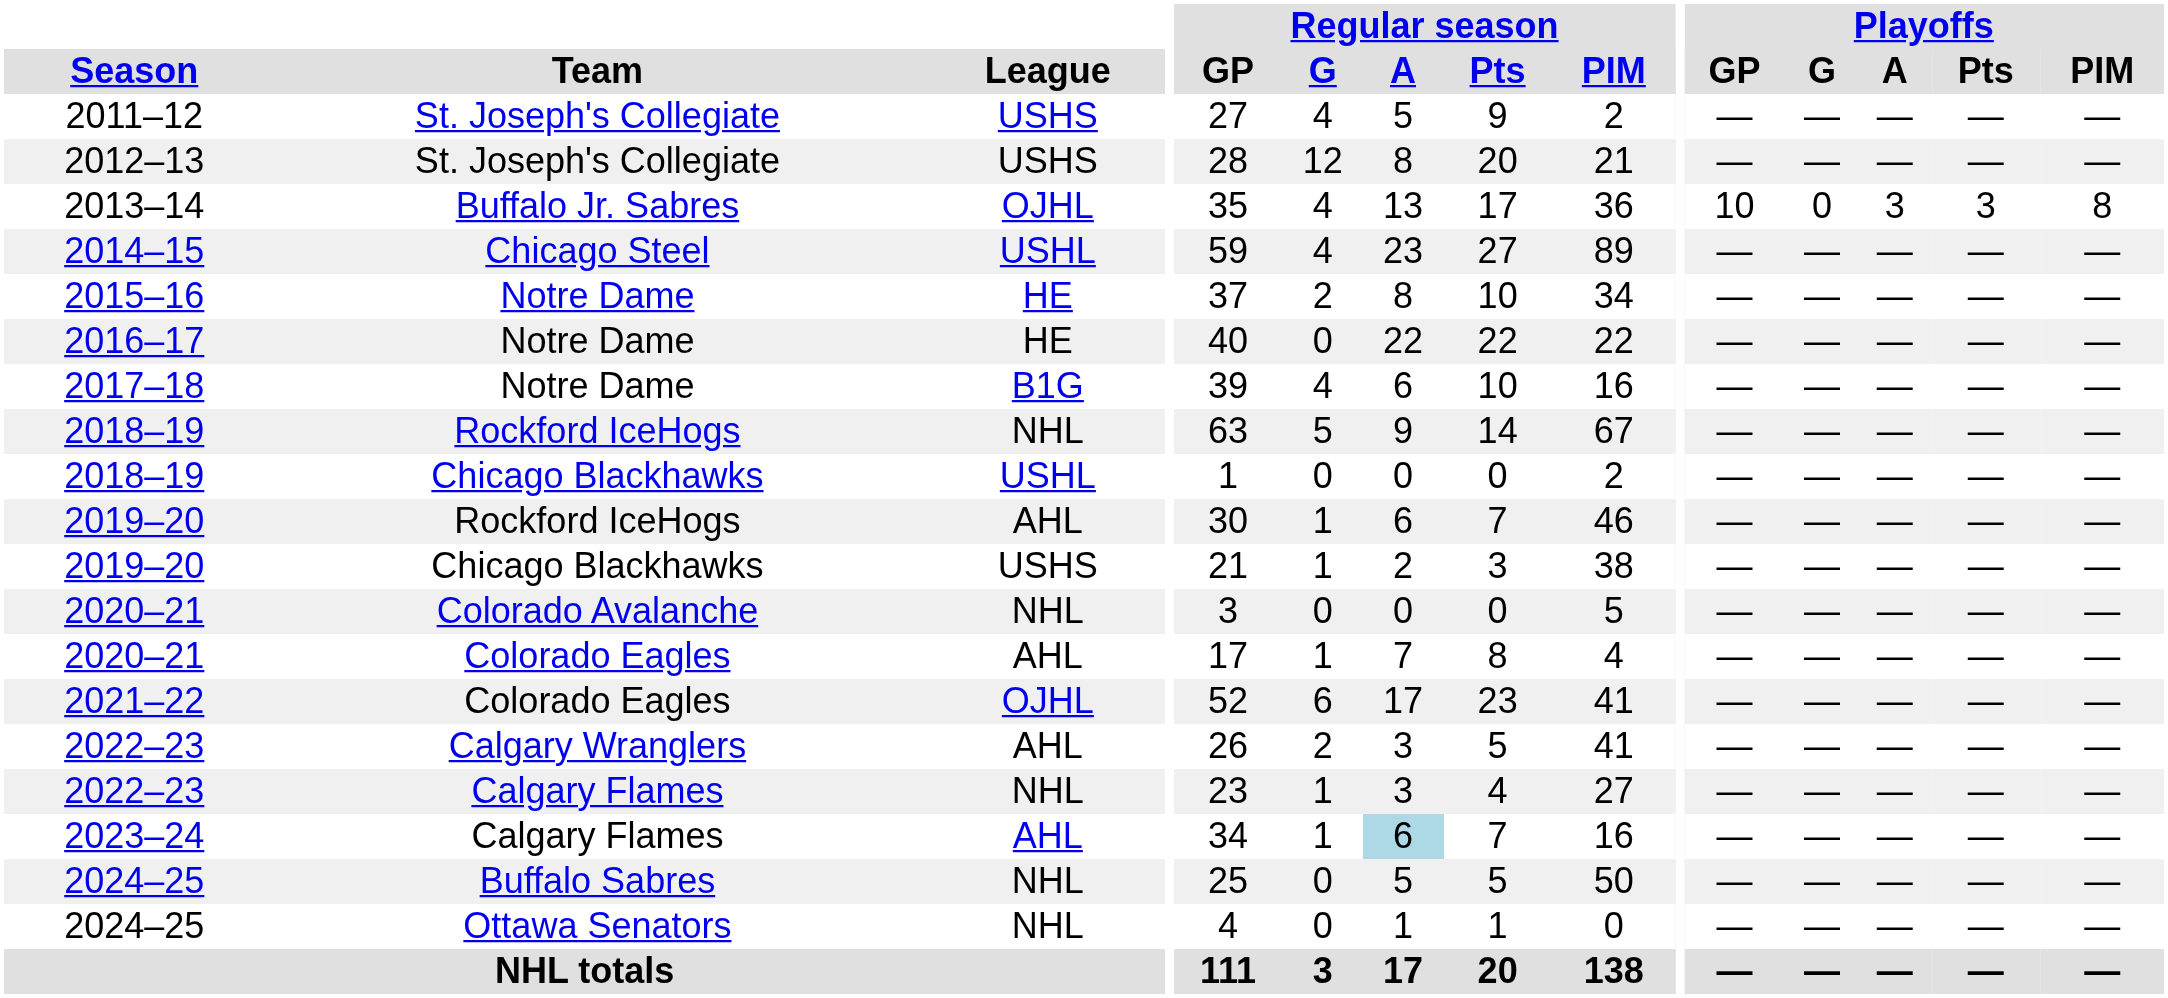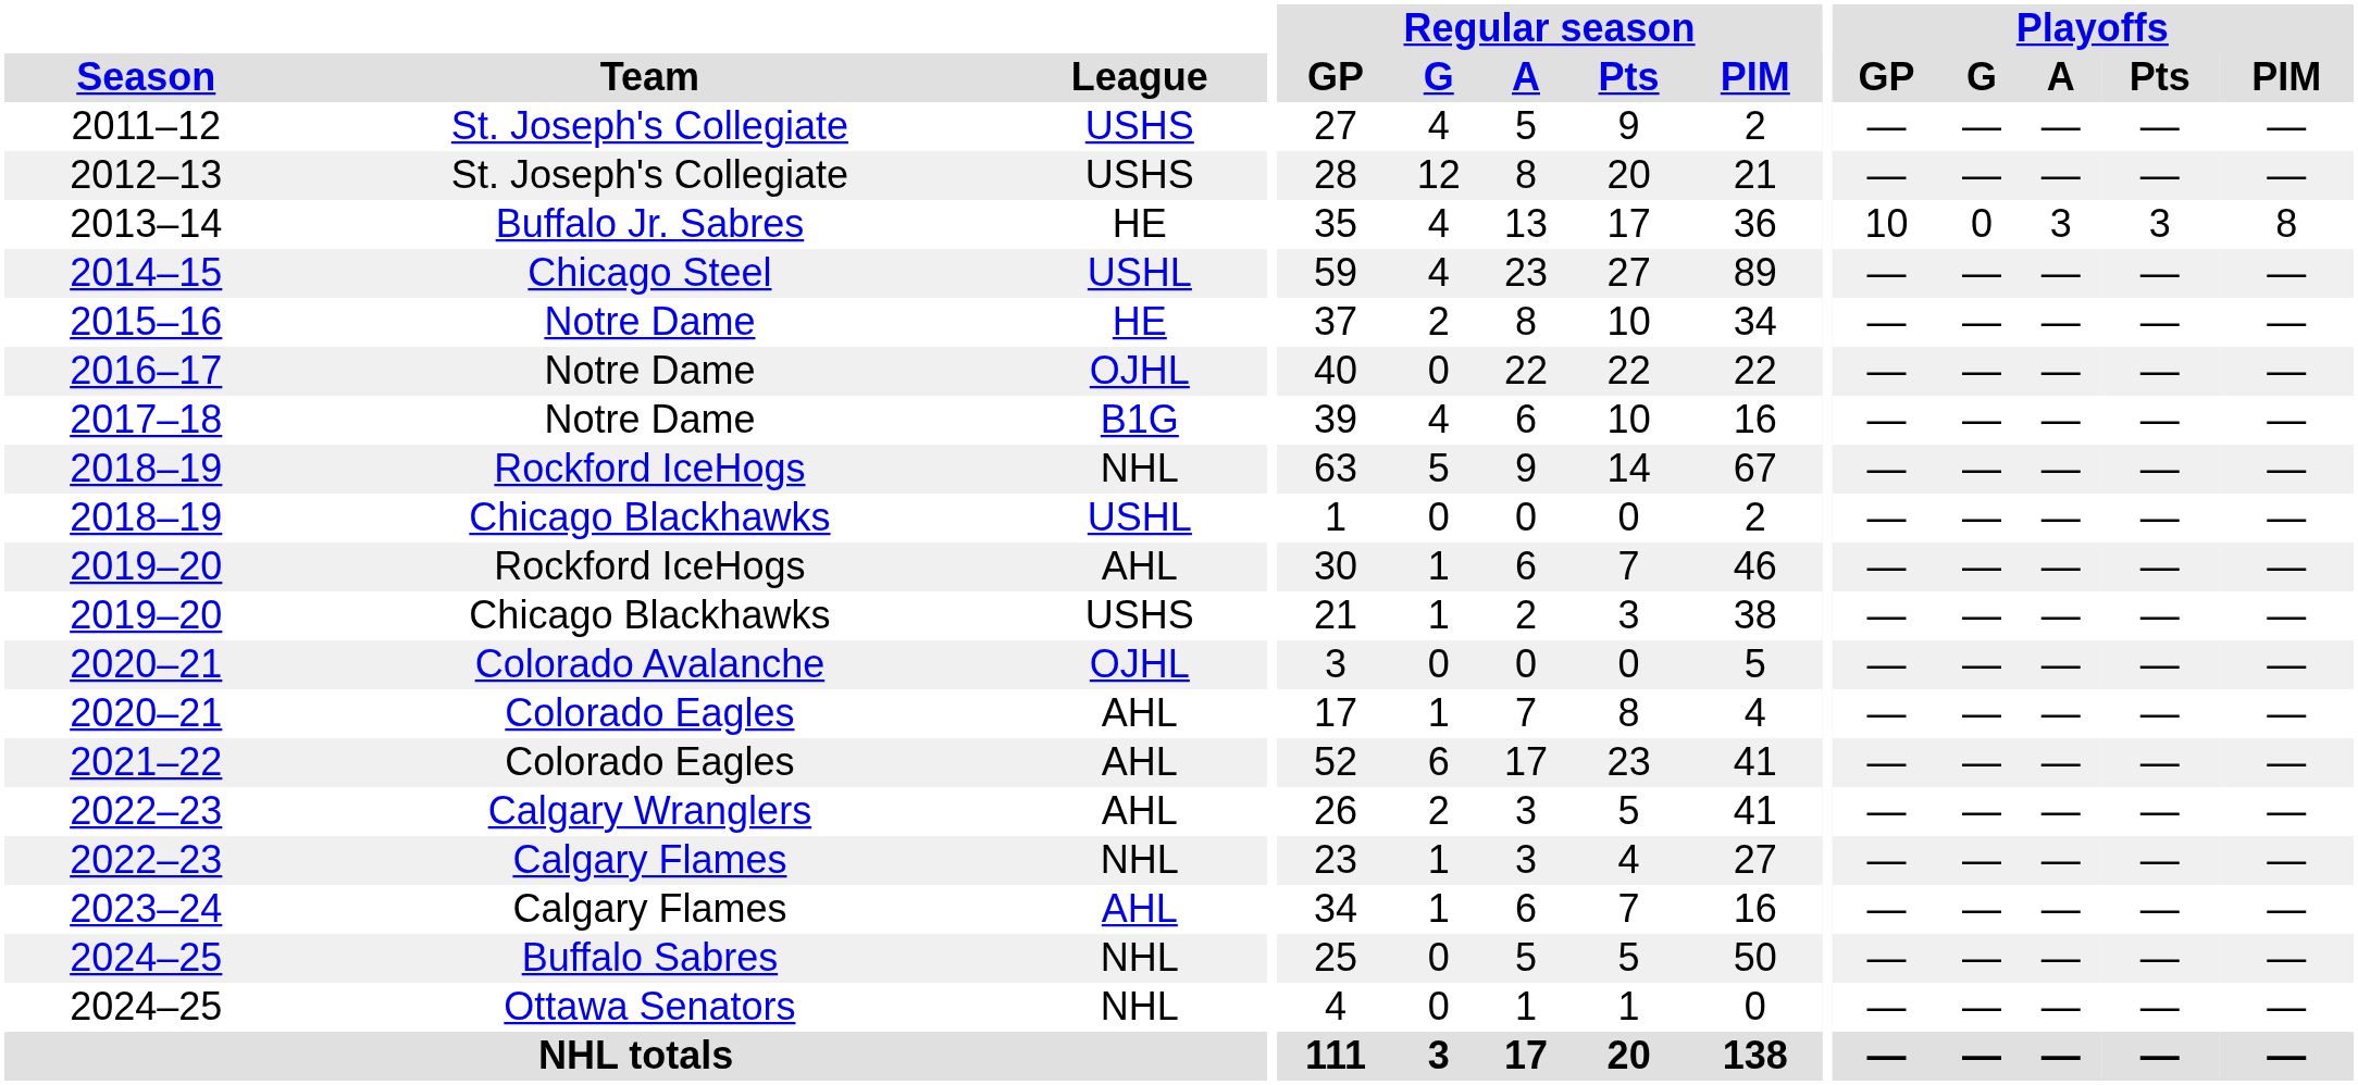2013–14 | League: OJHL -> HE
2016–17 | League: HE -> OJHL
2020–21 / Colorado Avalanche | League: NHL -> OJHL
2021–22 | League: OJHL -> AHL
2023–24 | Regular season / A: lightblue background -> no background
